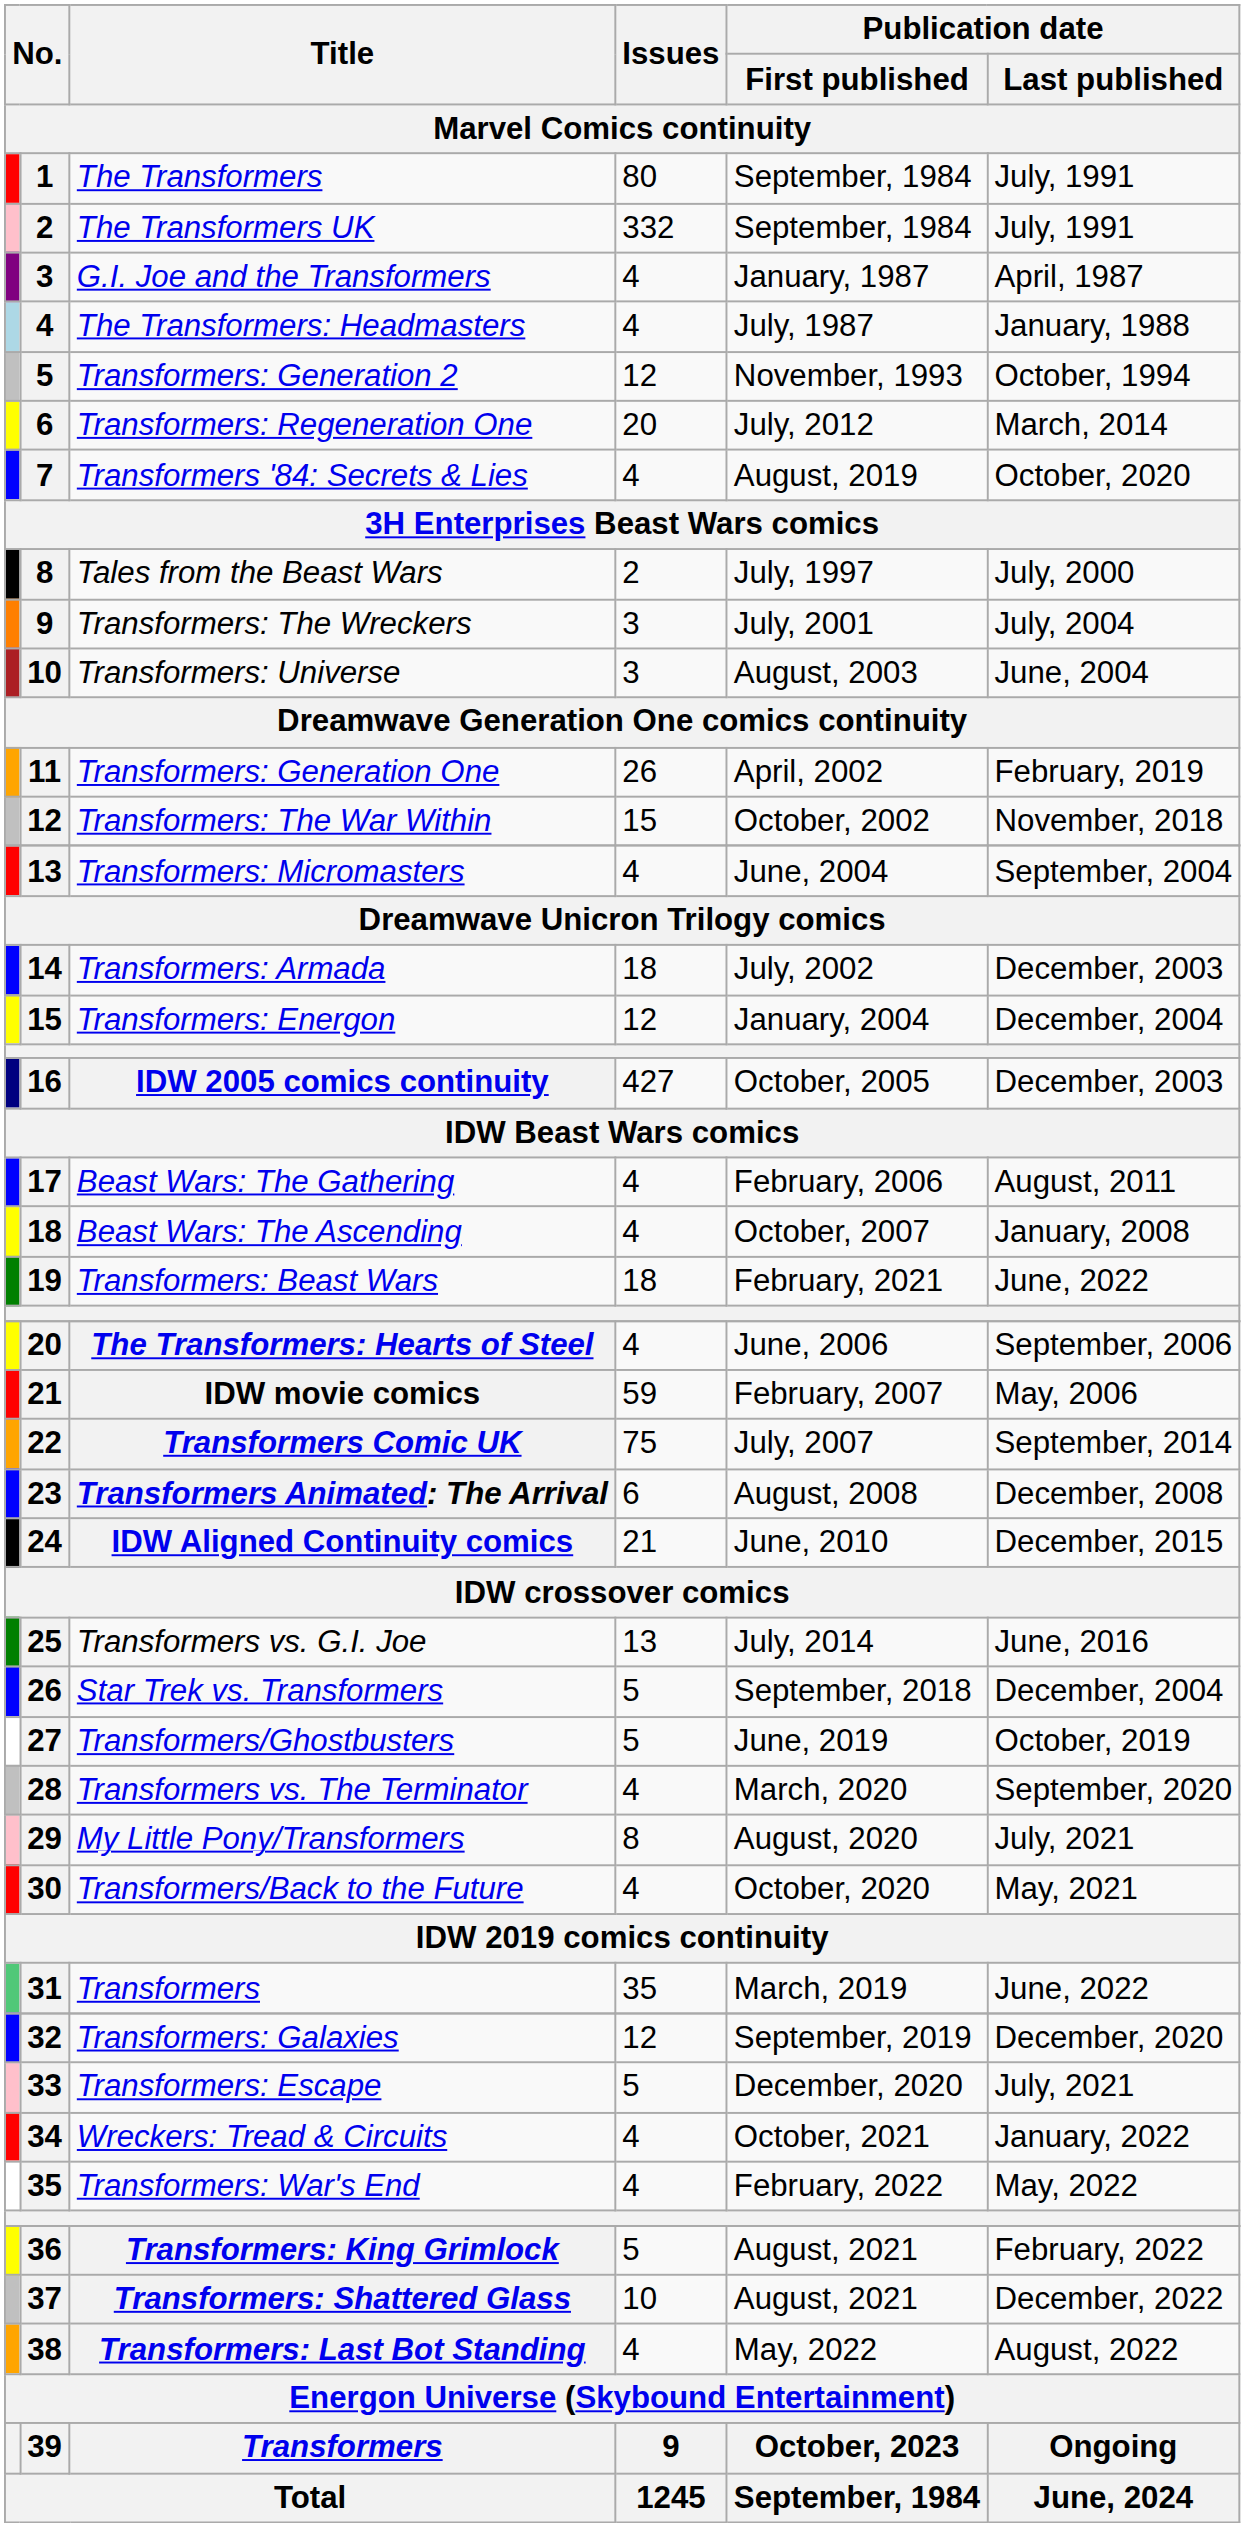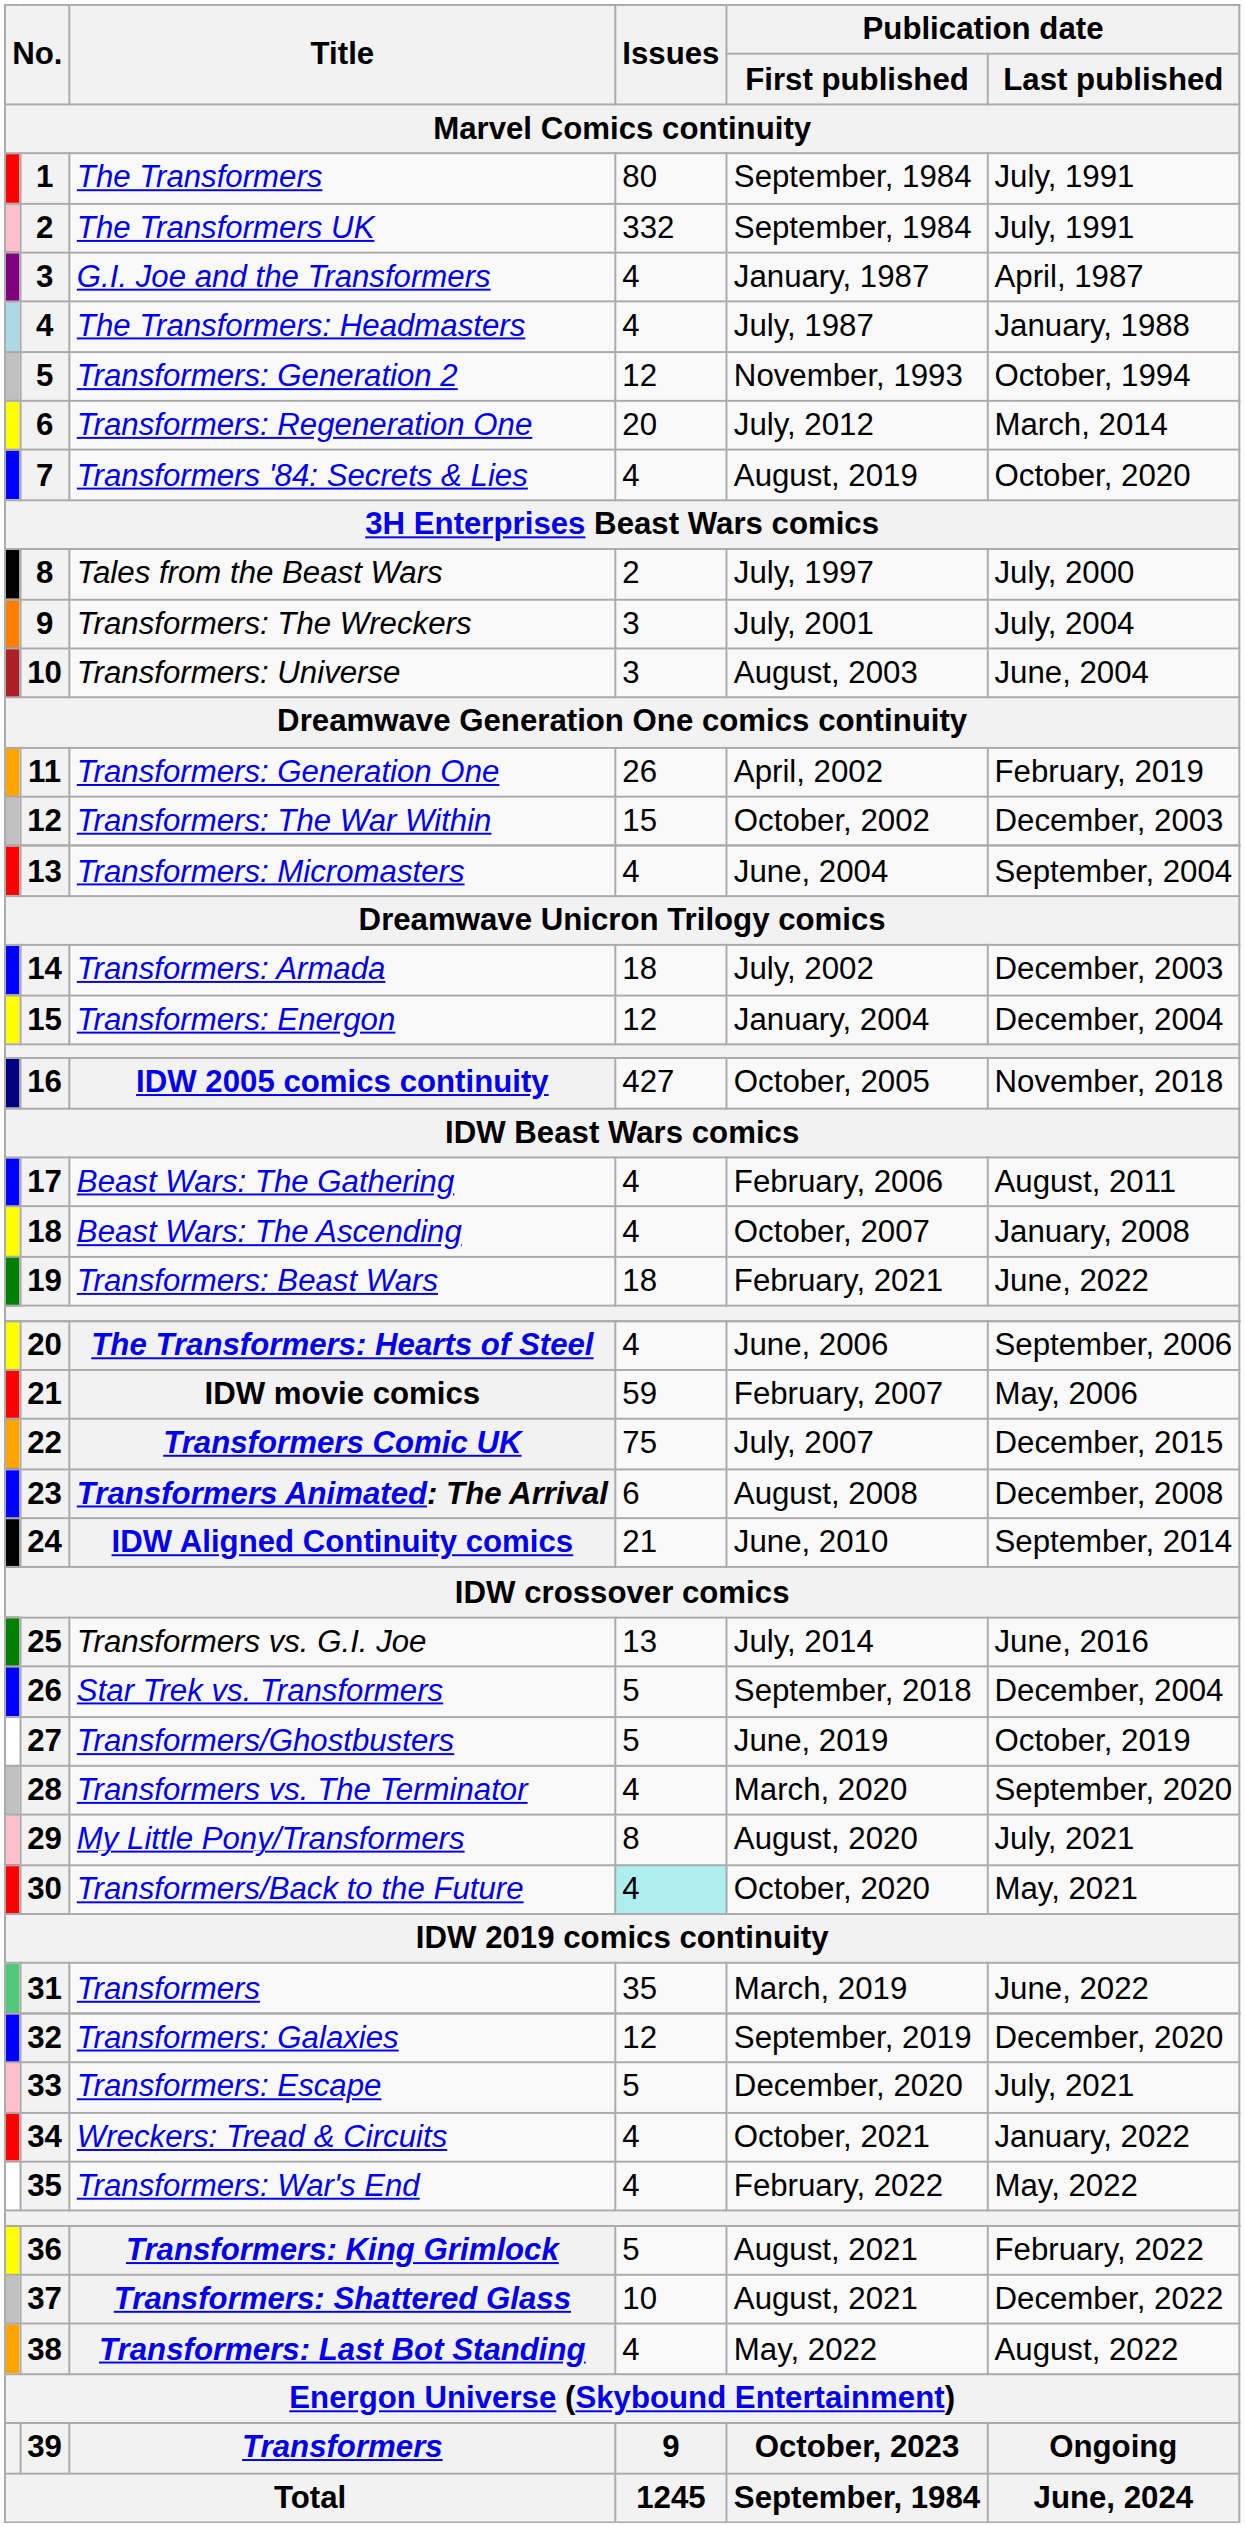Transformers: The War Within | Publication date / Last published: November, 2018 -> December, 2003
IDW 2005 comics continuity | Publication date / Last published: December, 2003 -> November, 2018
Transformers Comic UK | Publication date / Last published: September, 2014 -> December, 2015
IDW Aligned Continuity comics | Publication date / Last published: December, 2015 -> September, 2014
Transformers/Back to the Future | Issues: no background -> paleturquoise background
